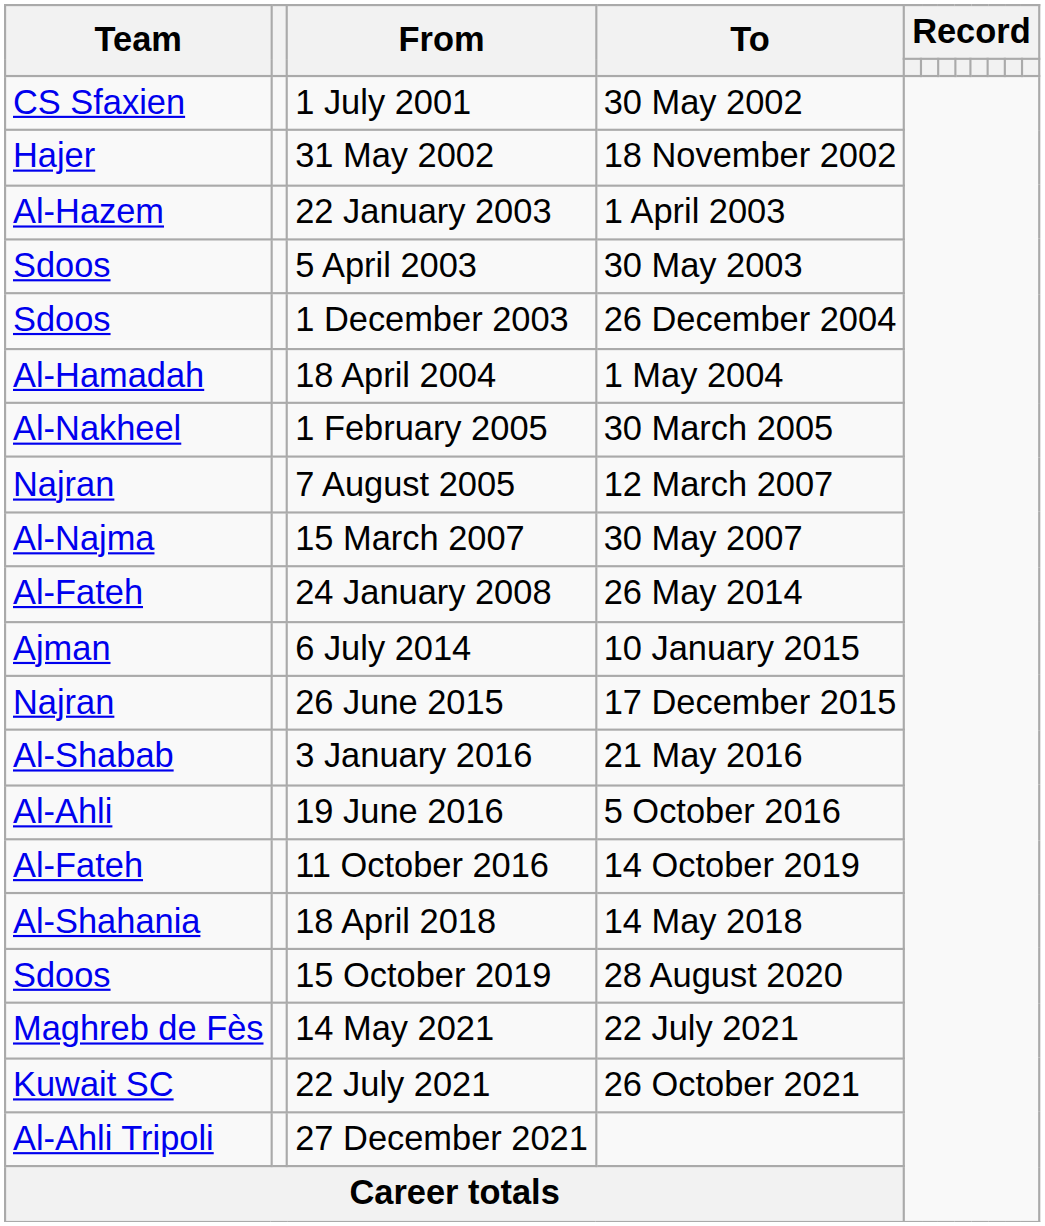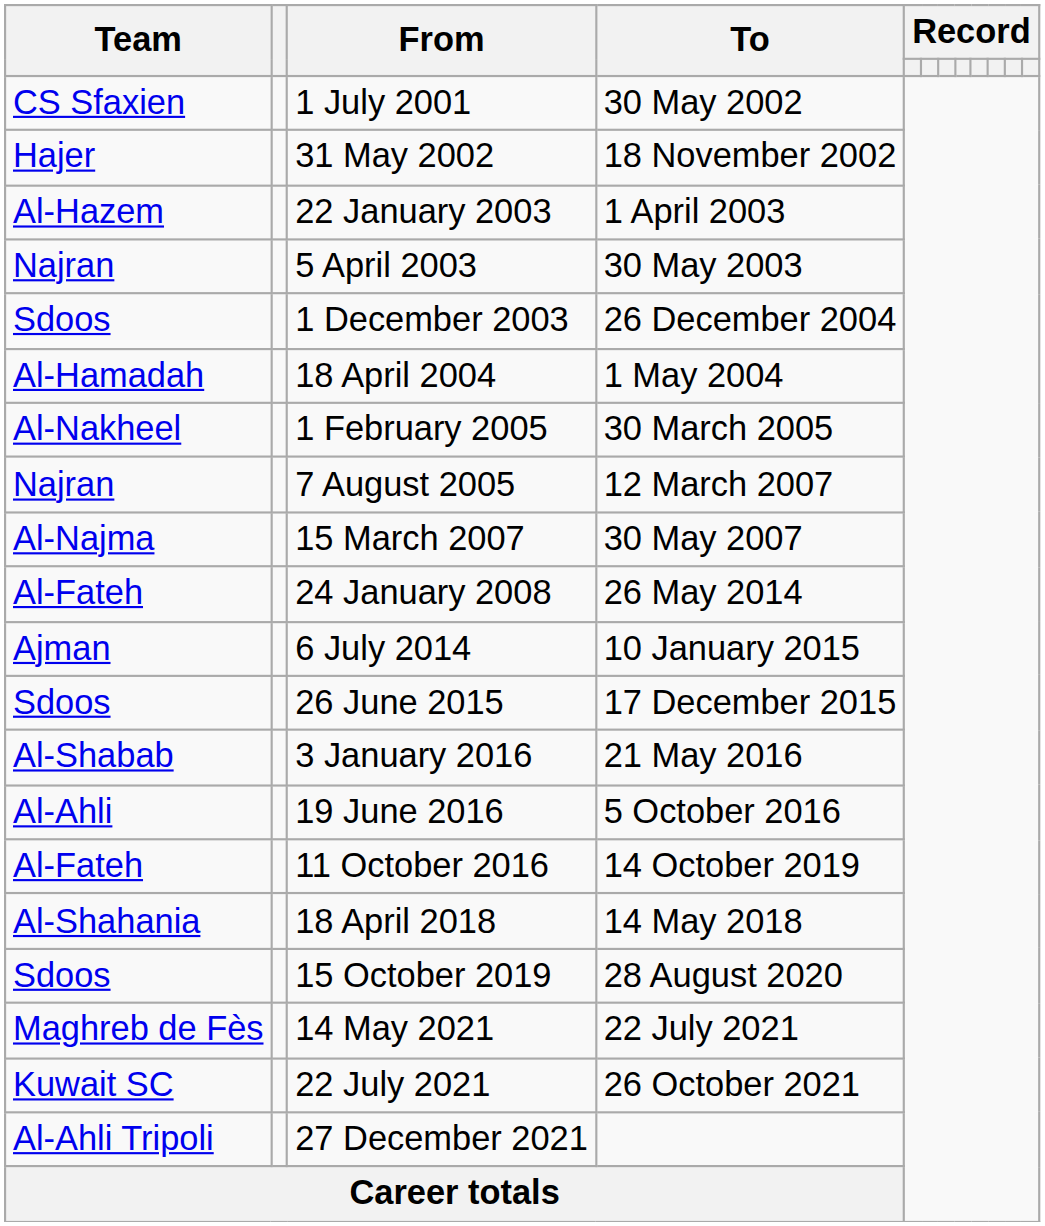5 April 2003 | Team: Sdoos -> Najran
26 June 2015 | Team: Najran -> Sdoos
